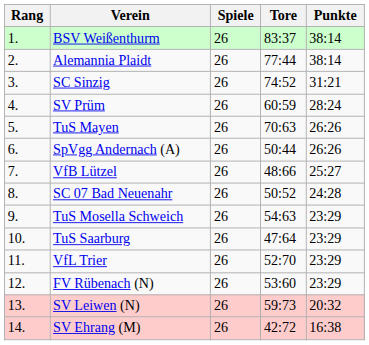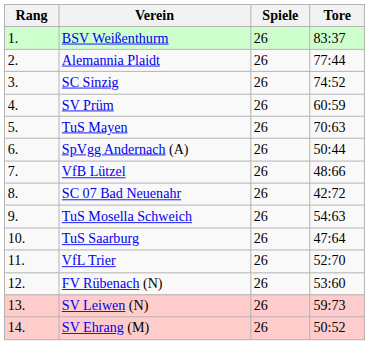- column: Punkte | 38:14 | 38:14 | 31:21 | 28:24 | 26:26 | 26:26 | 25:27 | 24:28 | 23:29 | 23:29 | 23:29 | 23:29 | 20:32 | 16:38
SC 07 Bad Neuenahr | Tore: 50:52 -> 42:72
SV Ehrang (M) | Tore: 42:72 -> 50:52
